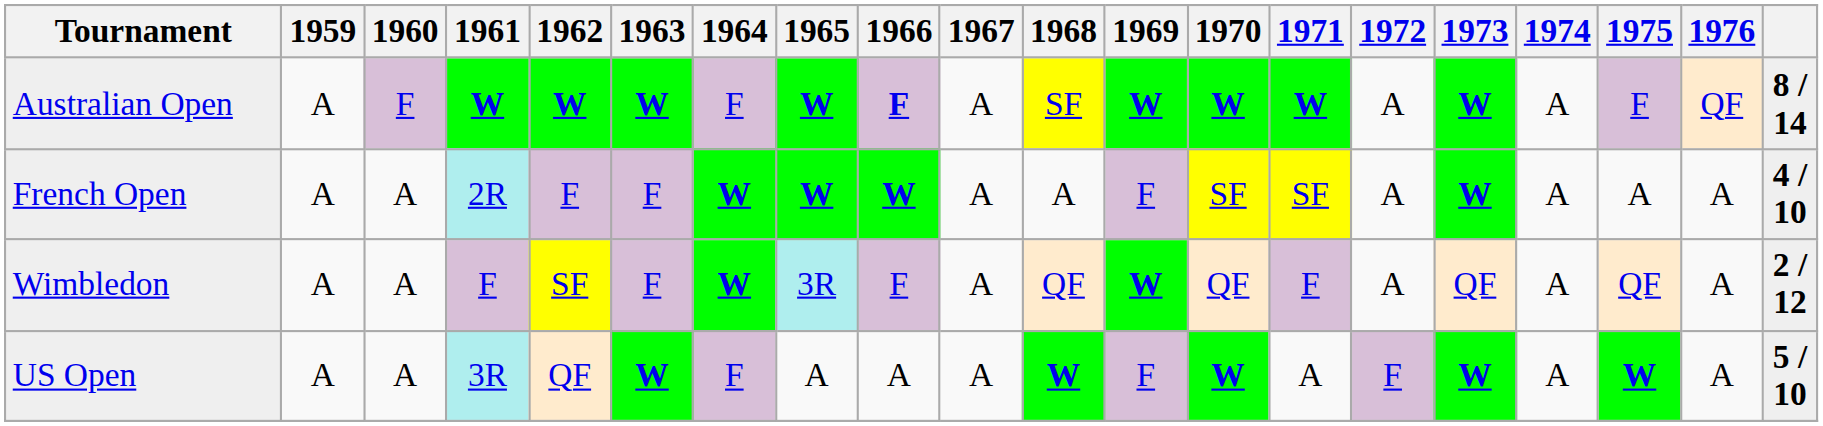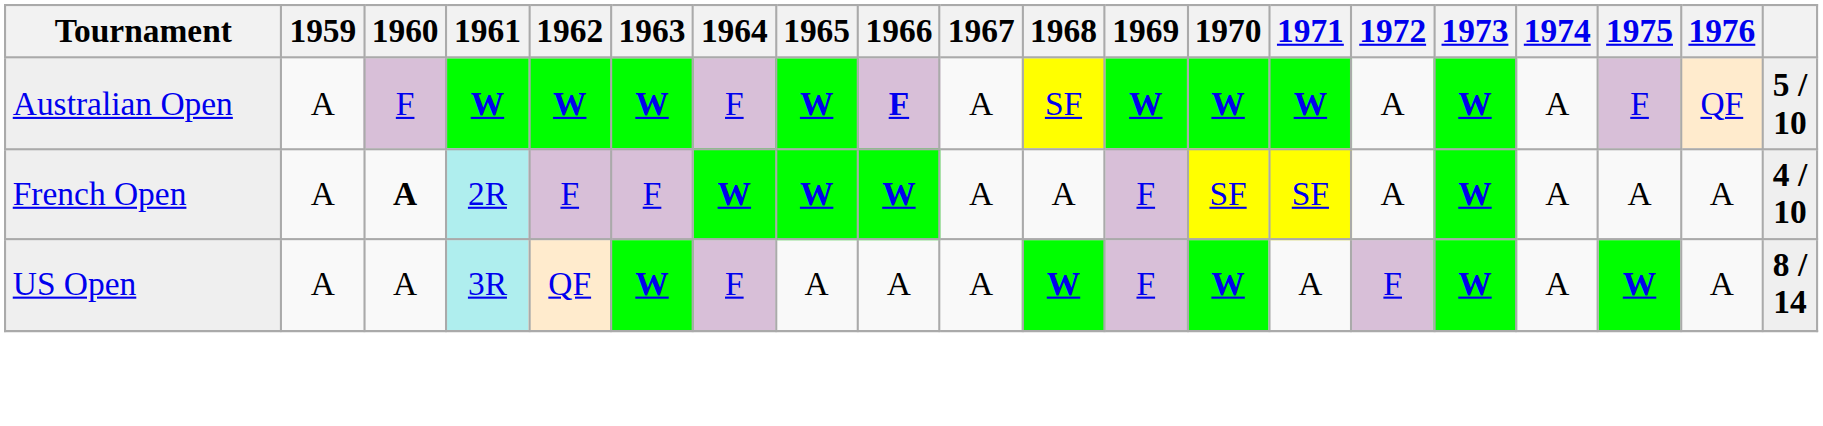Australian Open | column 20: 8 / 14 -> 5 / 10
French Open | 1960: normal -> bold
- row: Wimbledon | A | A | F | SF | F | W | 3R | F | A | QF | W | QF | F | A | QF | A | QF | A | 2 / 12
US Open | column 20: 5 / 10 -> 8 / 14
